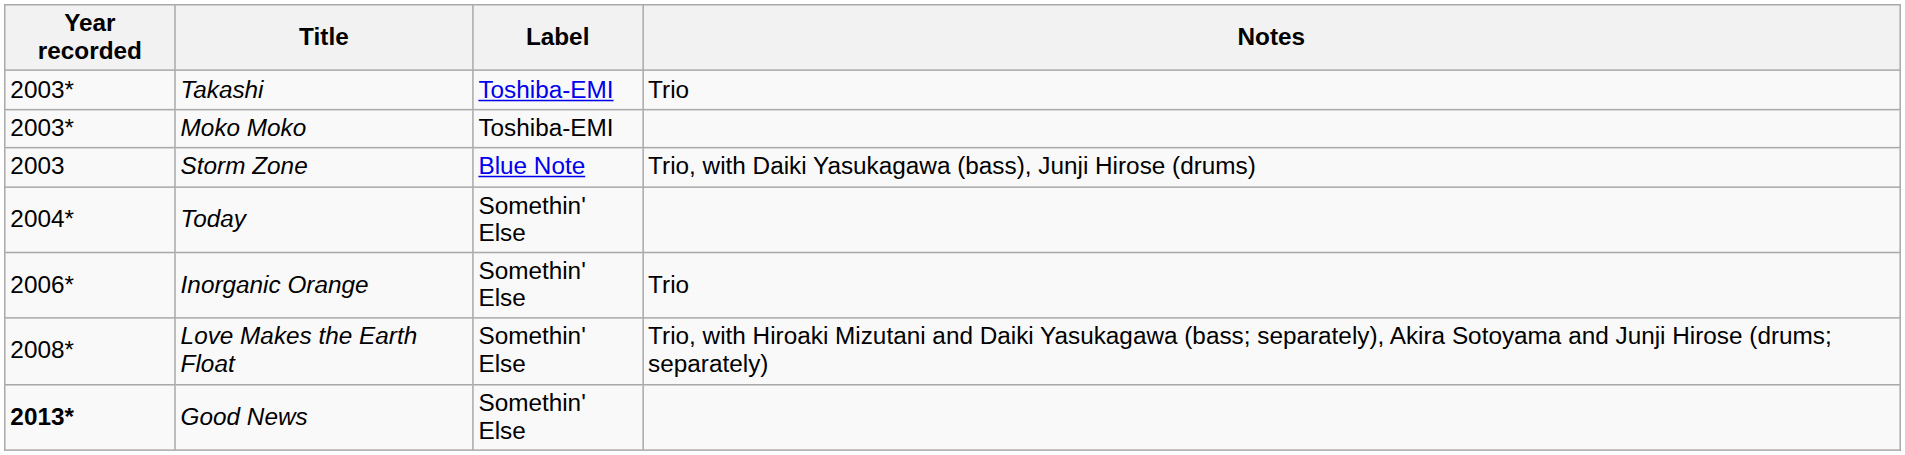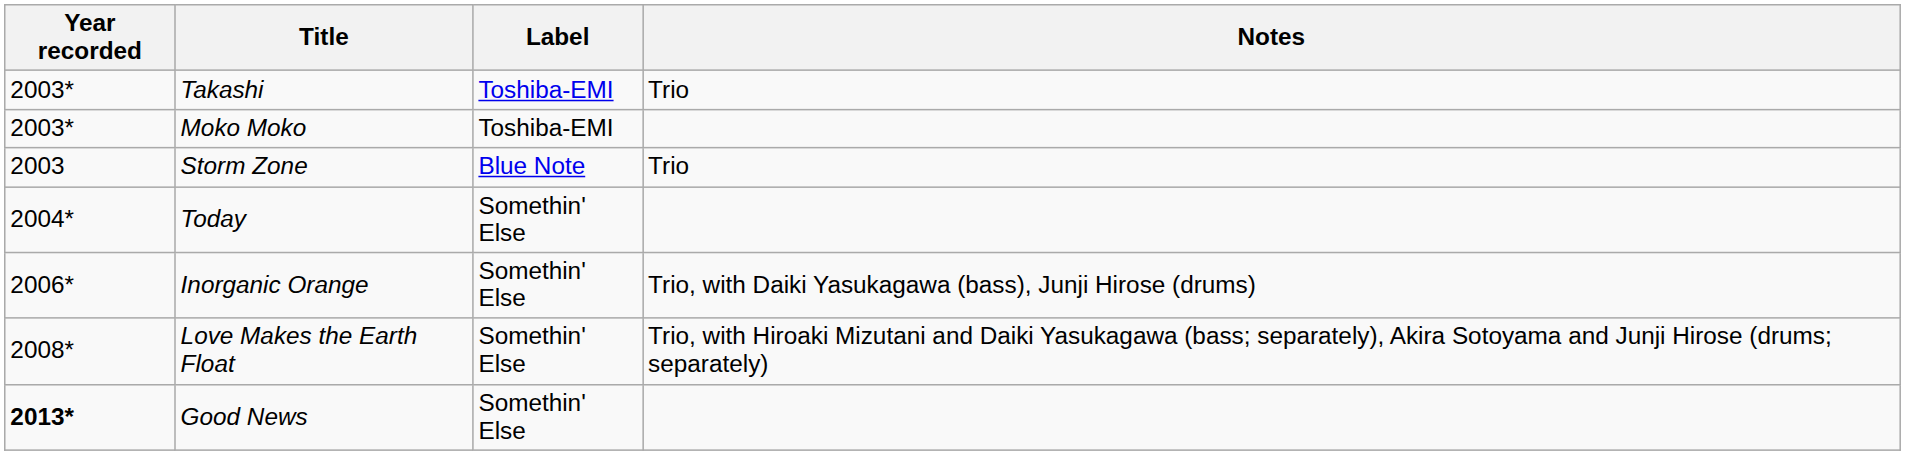Storm Zone | Notes: Trio, with Daiki Yasukagawa (bass), Junji Hirose (drums) -> Trio
Inorganic Orange | Notes: Trio -> Trio, with Daiki Yasukagawa (bass), Junji Hirose (drums)
